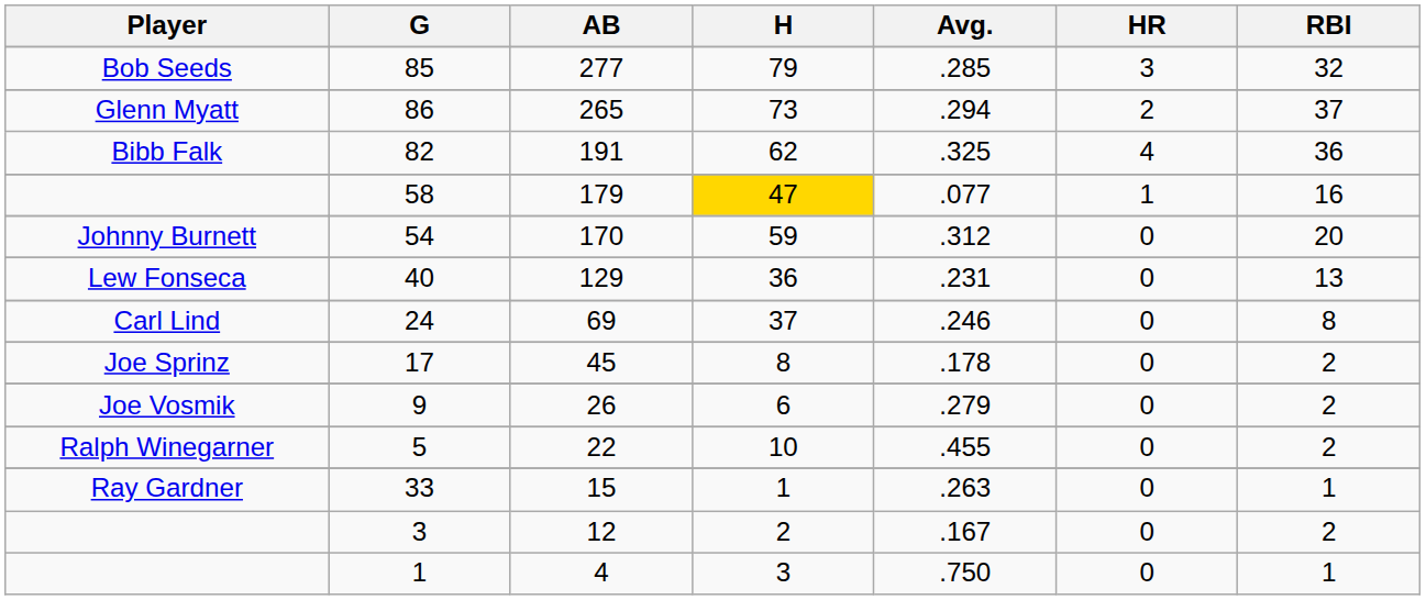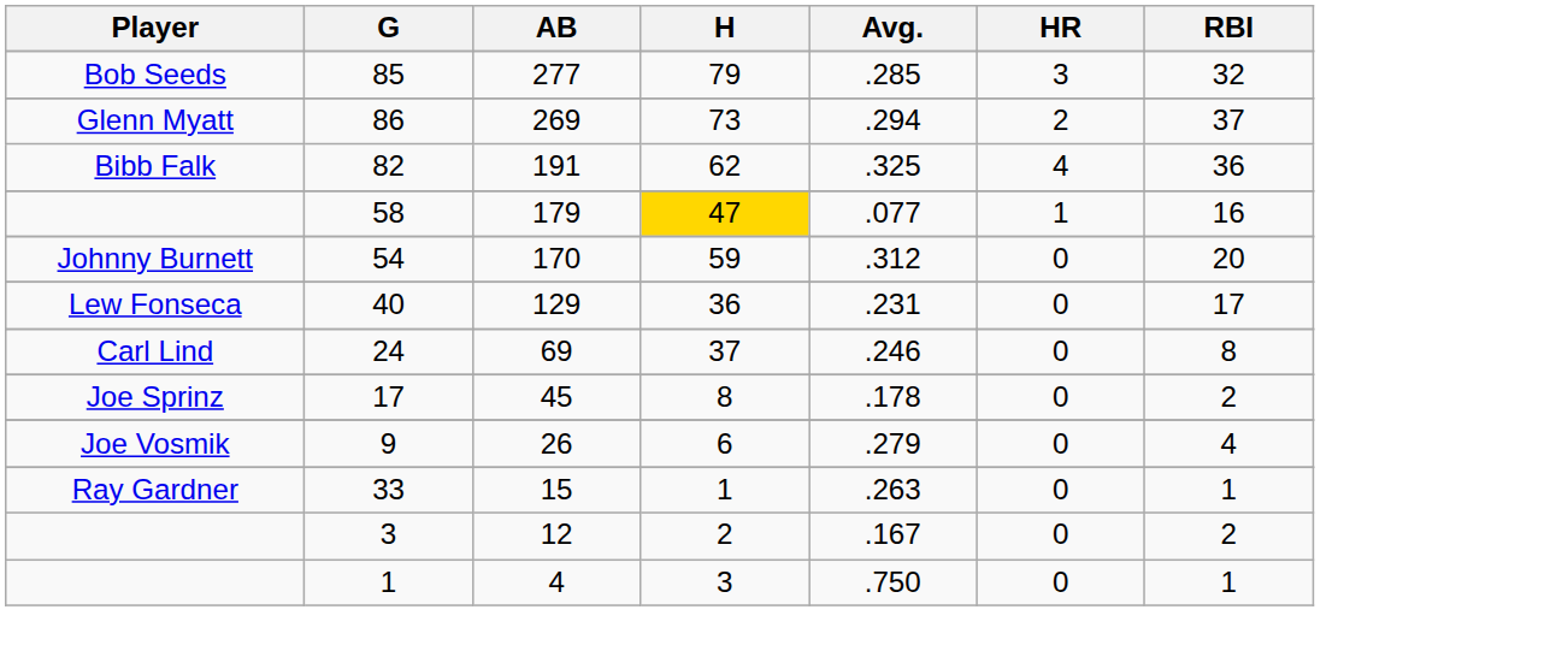86 | AB: 265 -> 269
40 | RBI: 13 -> 17
9 | RBI: 2 -> 4
- row: Ralph Winegarner | 5 | 22 | 10 | .455 | 0 | 2
